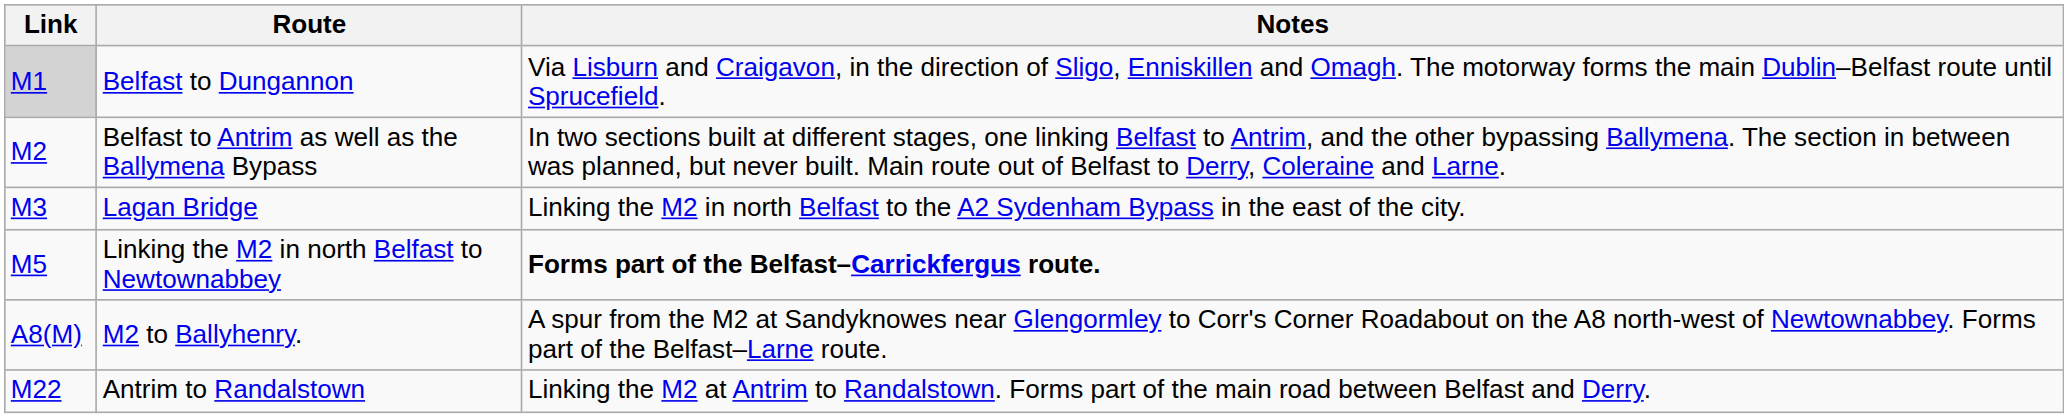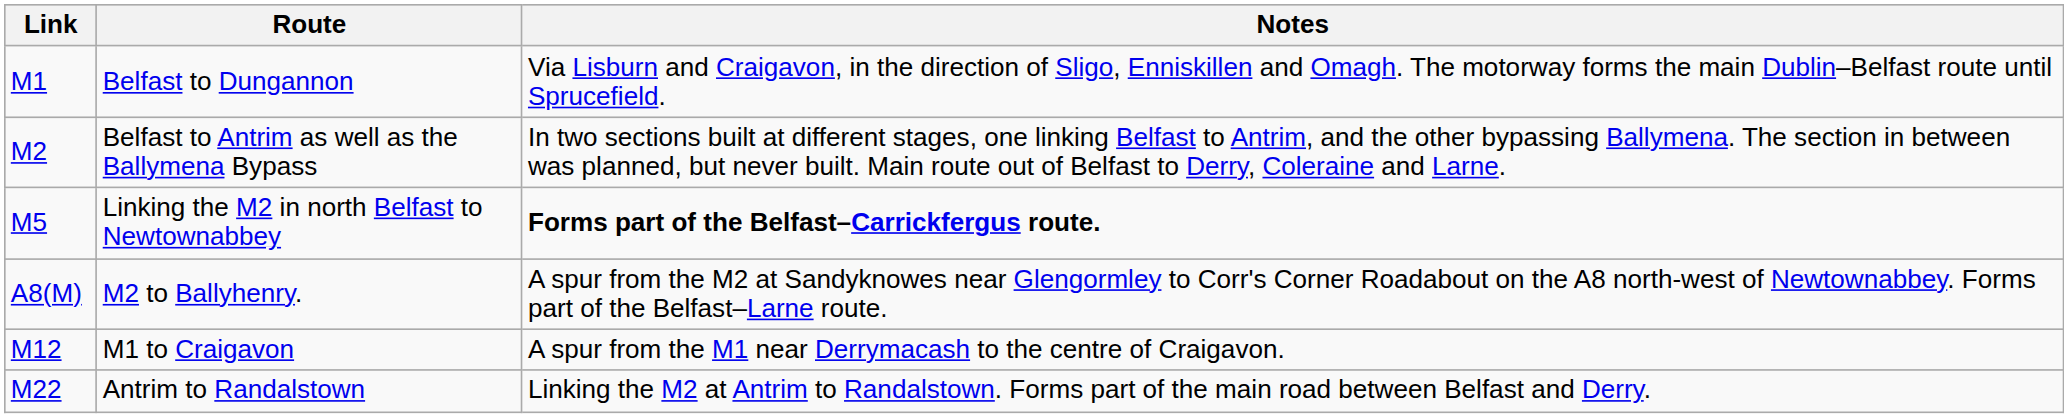Belfast to Dungannon | Link: lightgrey background -> no background
- row: M3 | Lagan Bridge | Linking the M2 in north Belfast to the A2 Sydenham Bypass in the east of the city.
+ row: M12 | M1 to Craigavon | A spur from the M1 near Derrymacash to the centre of Craigavon.
